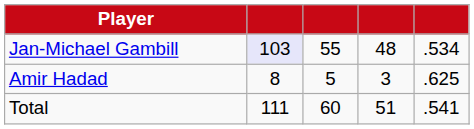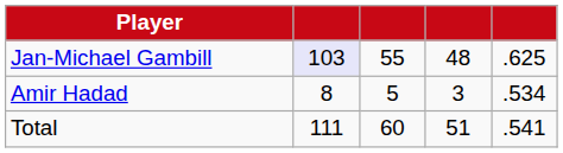Jan-Michael Gambill | column 5: .534 -> .625
Amir Hadad | column 5: .625 -> .534
